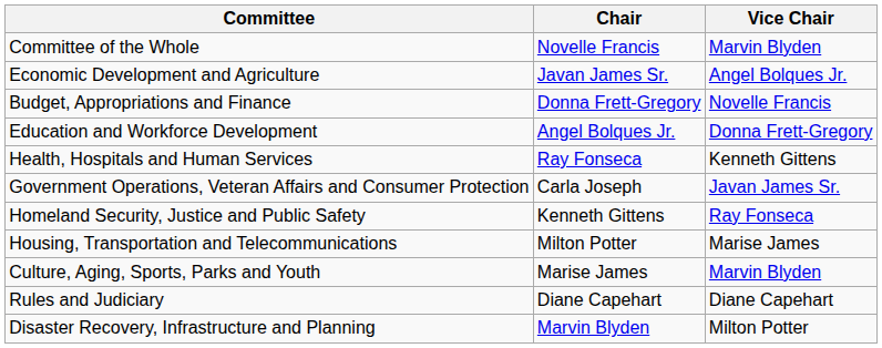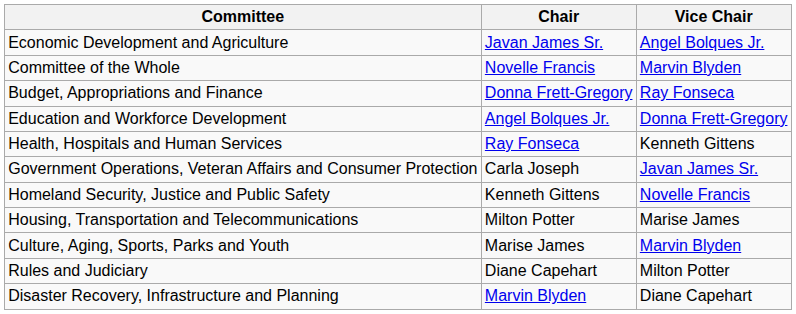rows swapped: Committee of the Whole <-> Economic Development and Agriculture
Budget, Appropriations and Finance | Vice Chair: Novelle Francis -> Ray Fonseca
Homeland Security, Justice and Public Safety | Vice Chair: Ray Fonseca -> Novelle Francis
Rules and Judiciary | Vice Chair: Diane Capehart -> Milton Potter
Disaster Recovery, Infrastructure and Planning | Vice Chair: Milton Potter -> Diane Capehart
